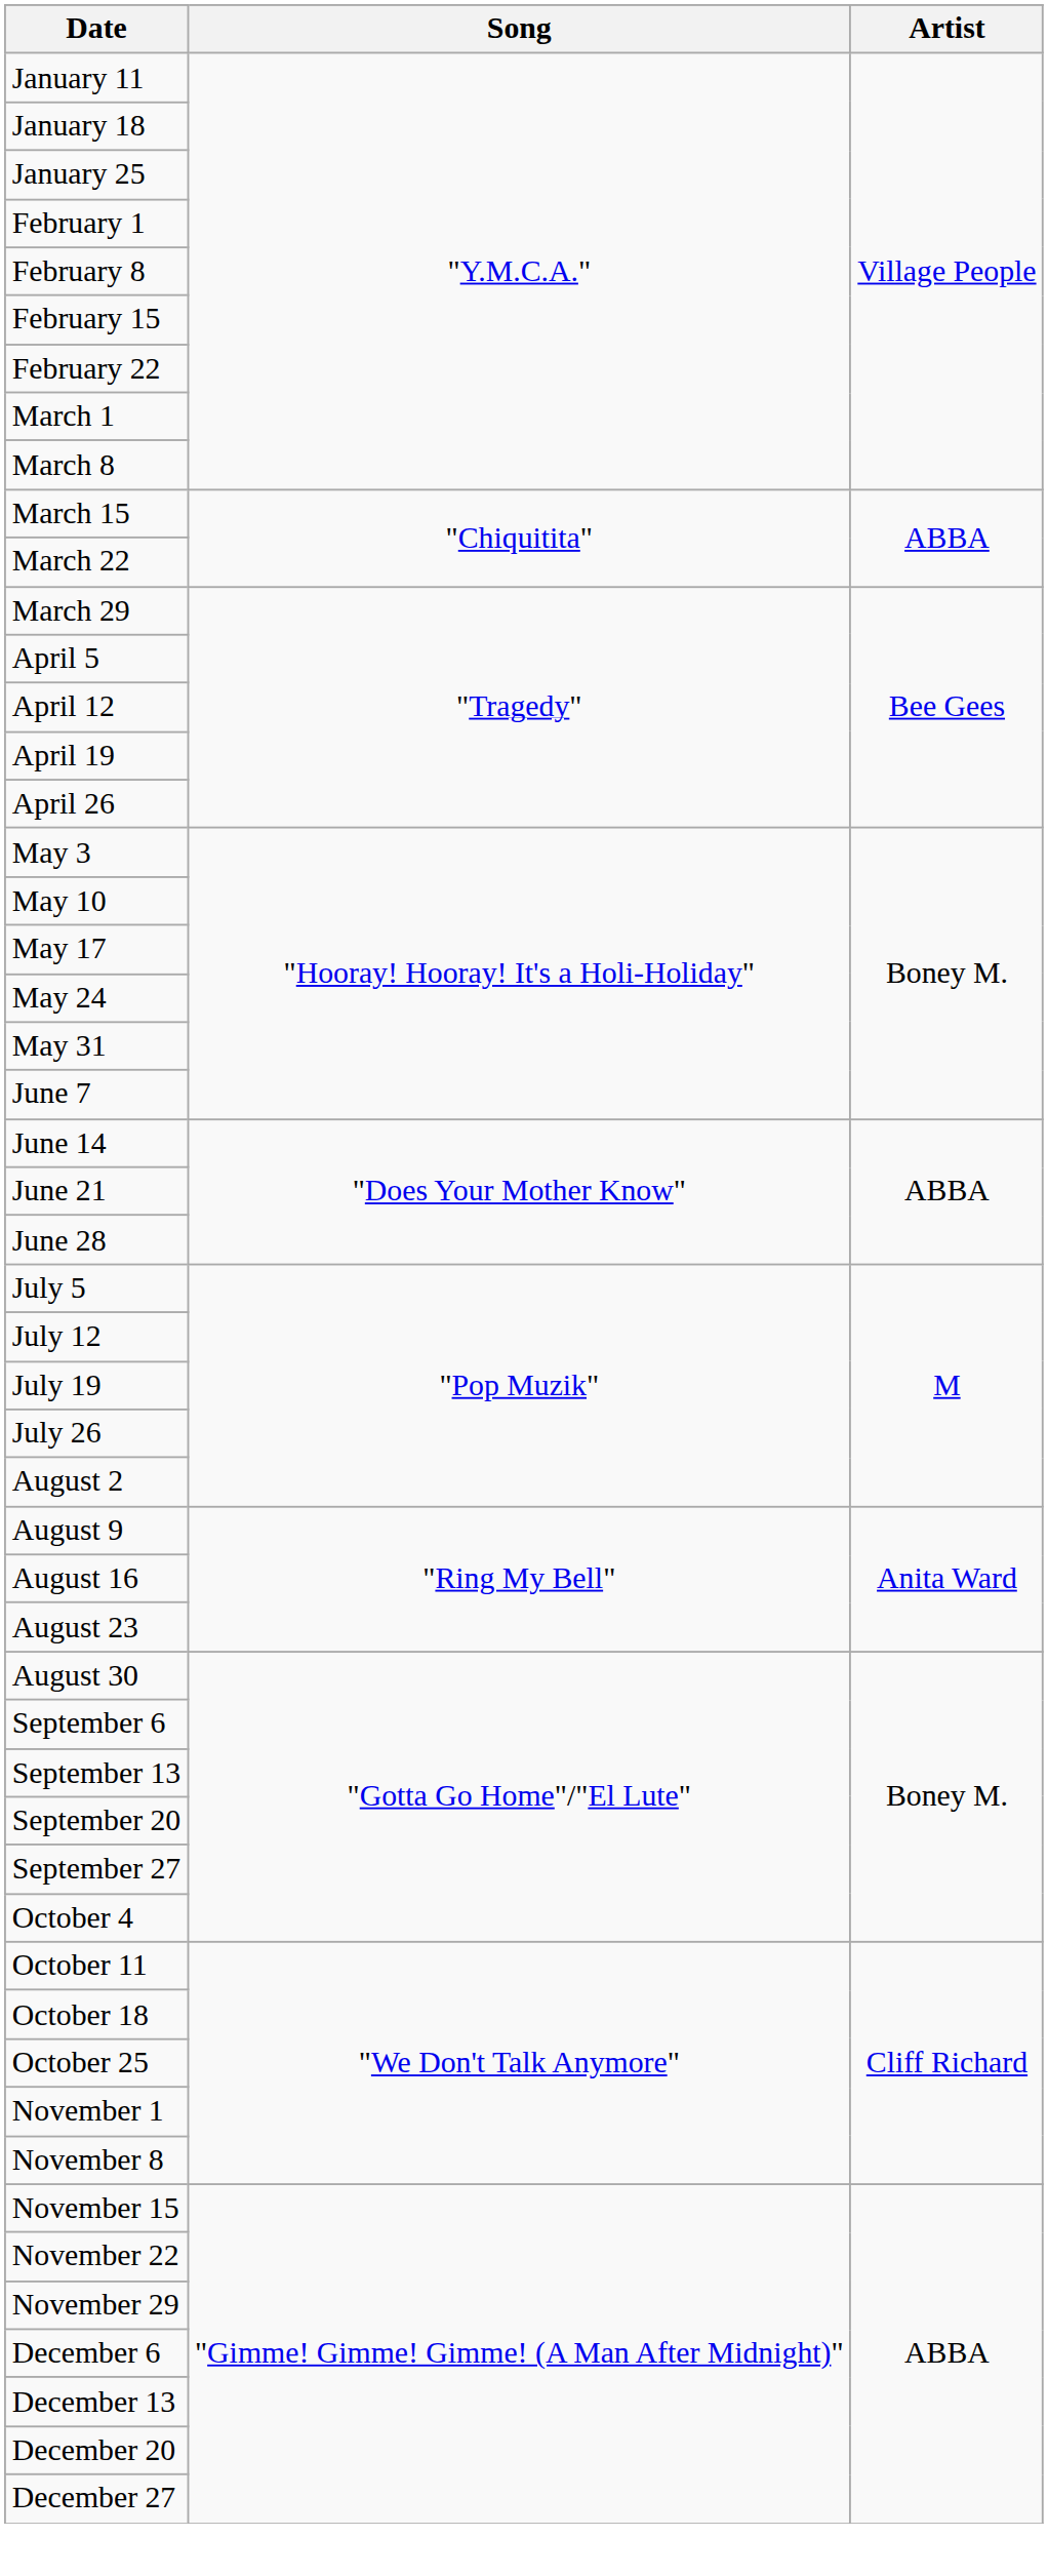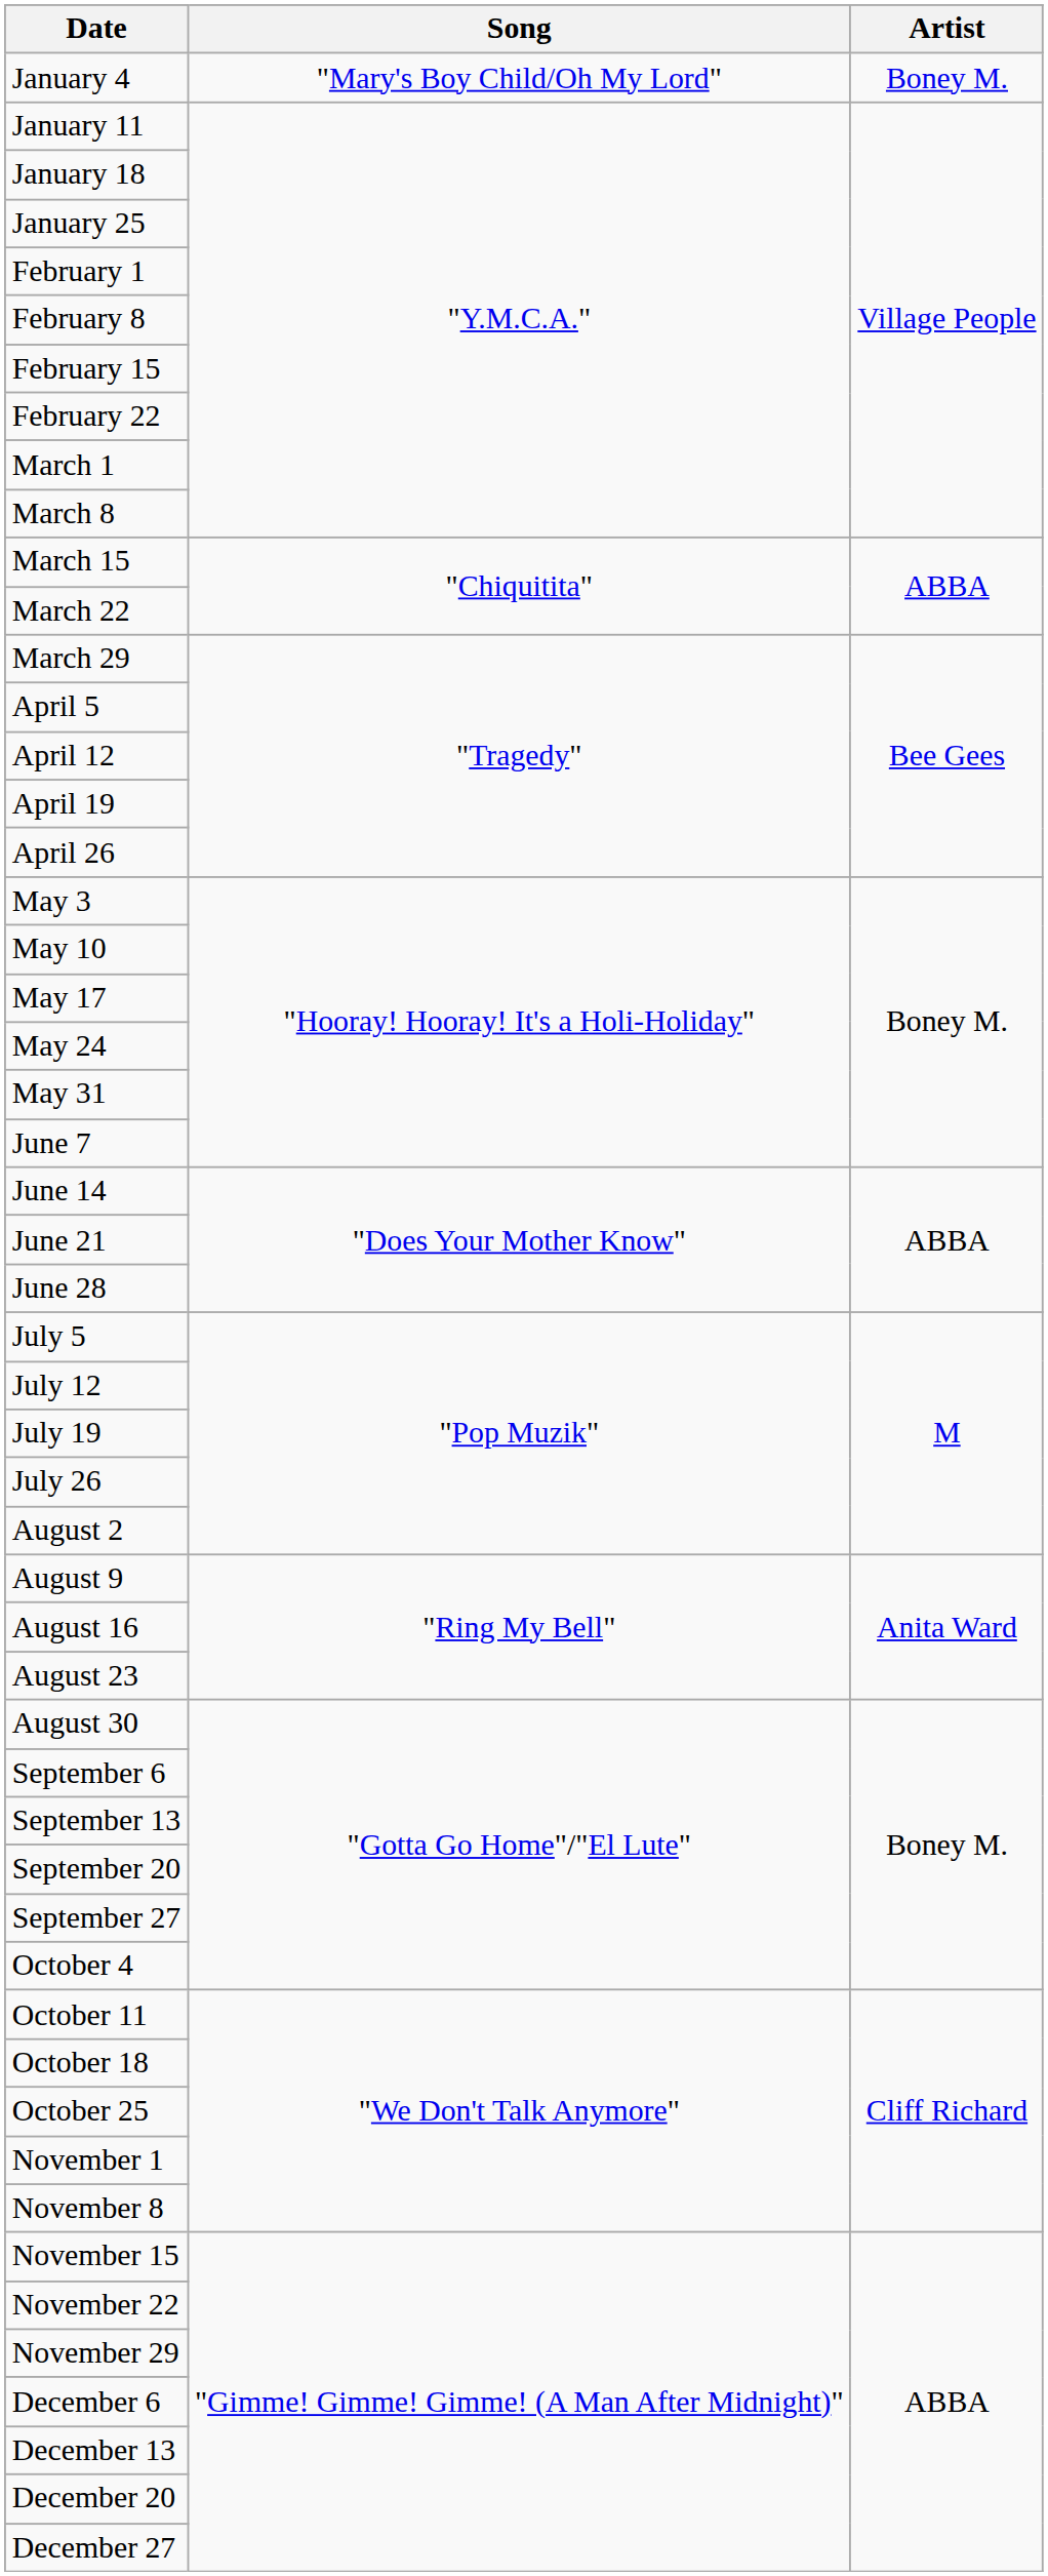+ row: January 4 | "Mary's Boy Child/Oh My Lord" | Boney M.
